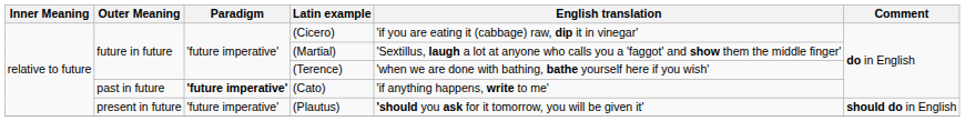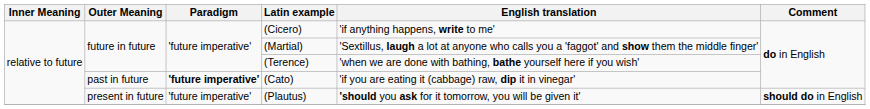(Cicero) | English translation: 'if you are eating it (cabbage) raw, dip it in vinegar' -> 'if anything happens, write to me'
(Cato) | English translation: 'if anything happens, write to me' -> 'if you are eating it (cabbage) raw, dip it in vinegar'
